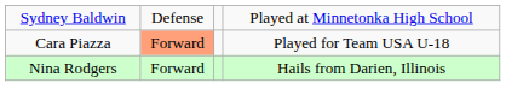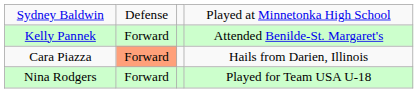+ row: Kelly Pannek | Forward | Attended Benilde-St. Margaret's
Cara Piazza | column 4: Played for Team USA U-18 -> Hails from Darien, Illinois
Nina Rodgers | column 4: Hails from Darien, Illinois -> Played for Team USA U-18
